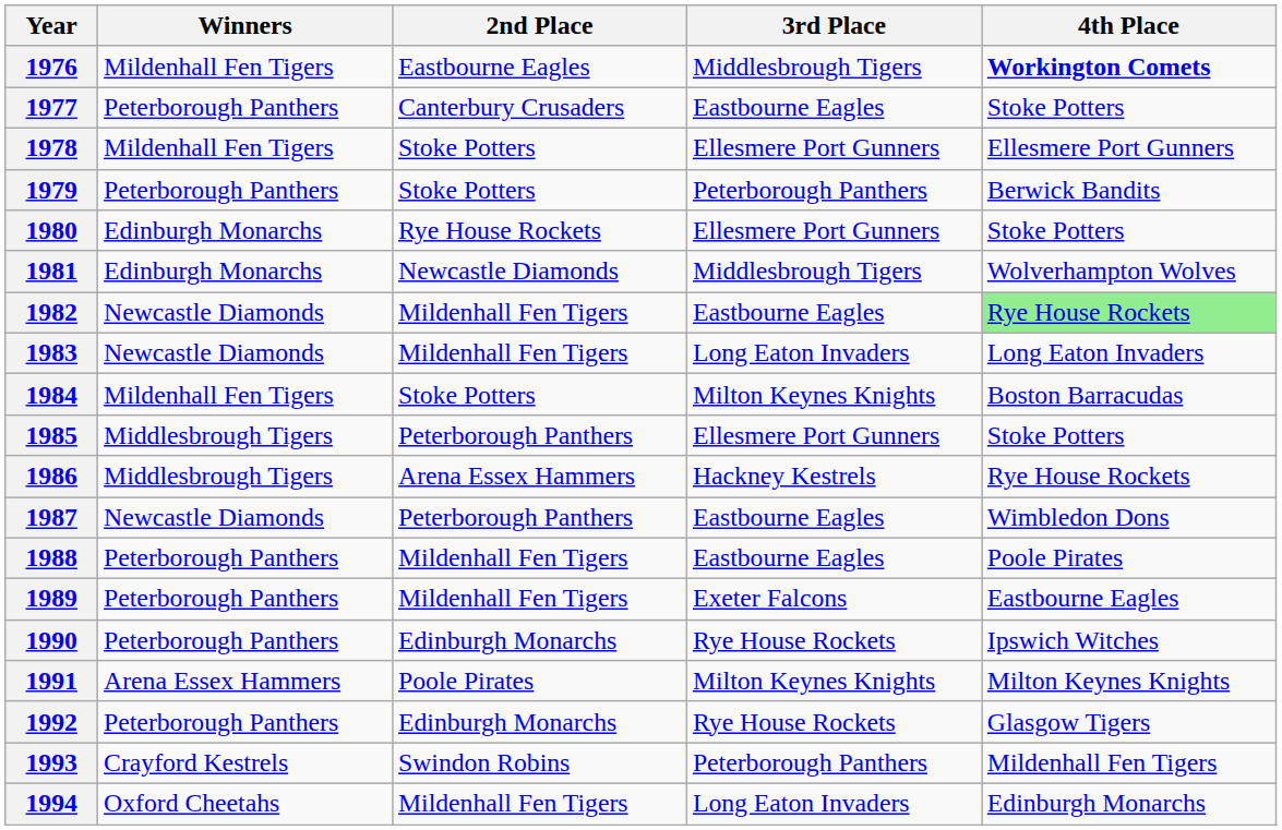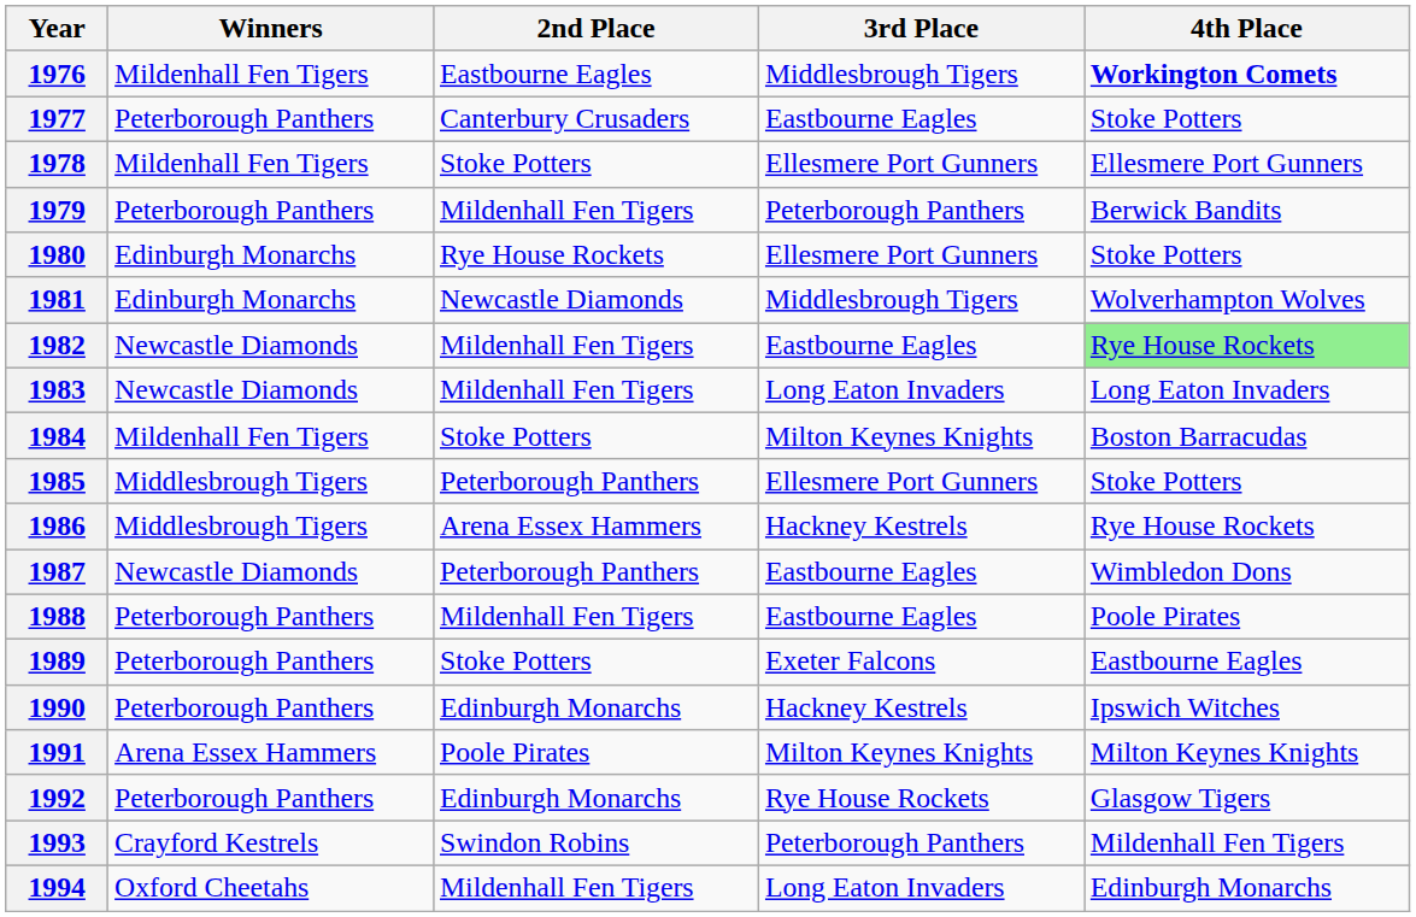1979 | 2nd Place: Stoke Potters -> Mildenhall Fen Tigers
1989 | 2nd Place: Mildenhall Fen Tigers -> Stoke Potters
1990 | 3rd Place: Rye House Rockets -> Hackney Kestrels
